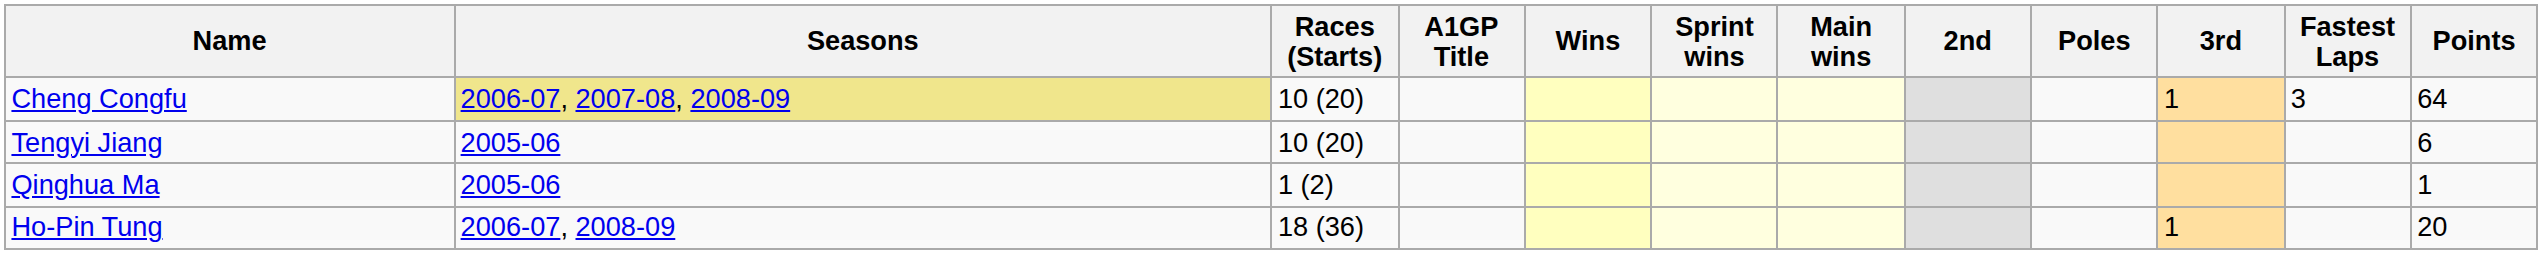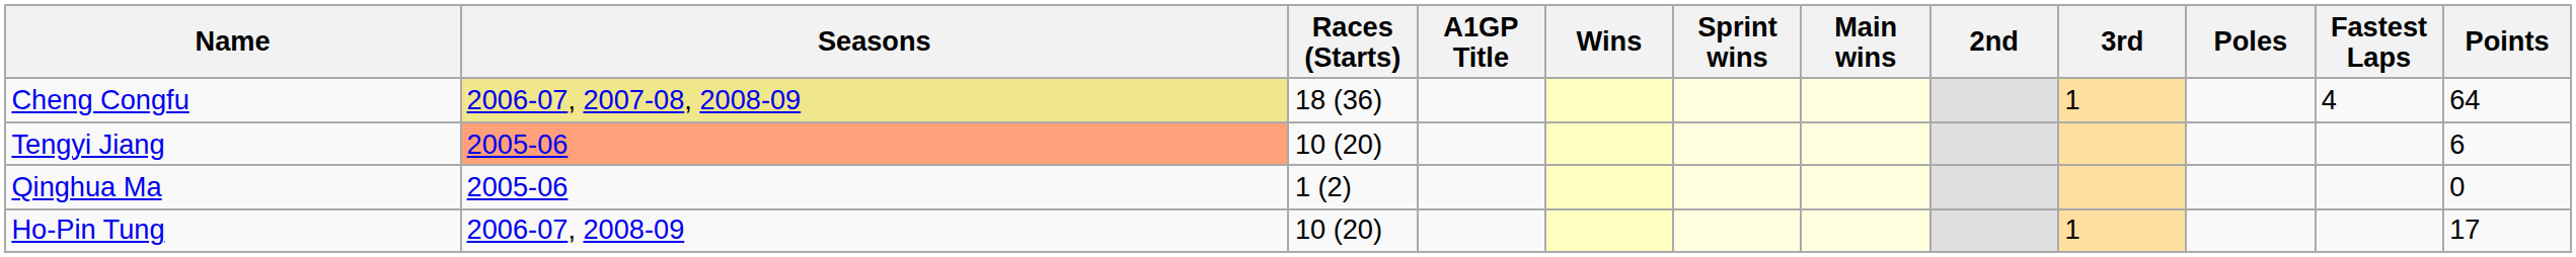columns swapped: 3rd <-> Poles
Cheng Congfu | Races (Starts): 10 (20) -> 18 (36)
Cheng Congfu | Fastest Laps: 3 -> 4
Tengyi Jiang | Seasons: no background -> lightsalmon background
Qinghua Ma | Points: 1 -> 0
Ho-Pin Tung | Races (Starts): 18 (36) -> 10 (20)
Ho-Pin Tung | Points: 20 -> 17
